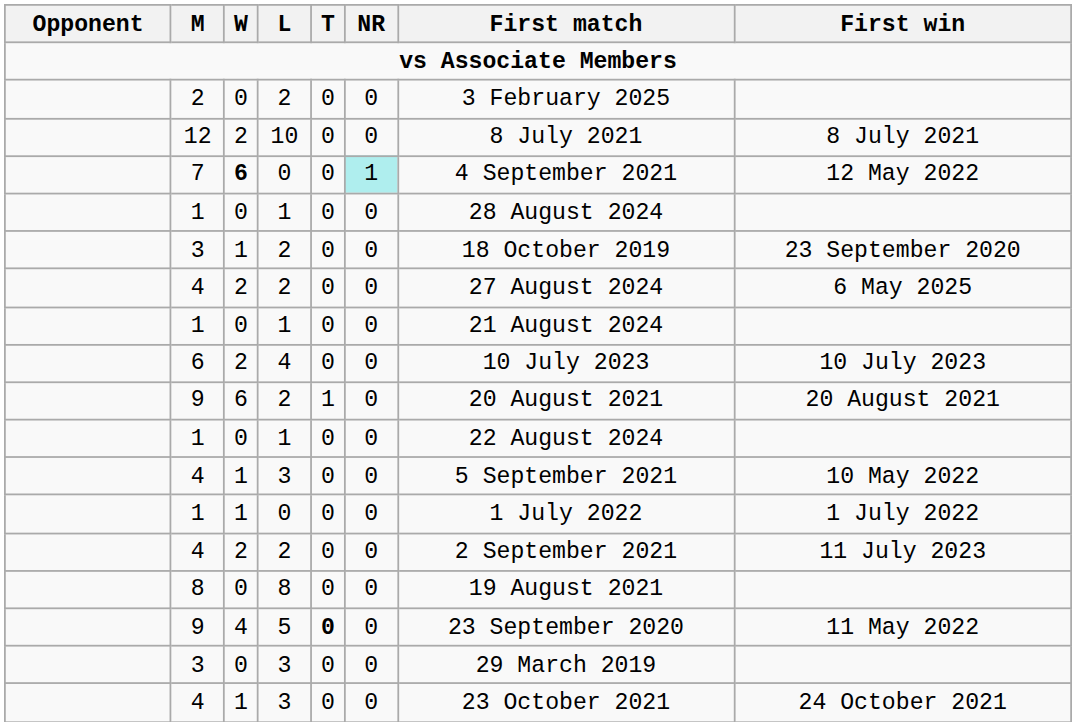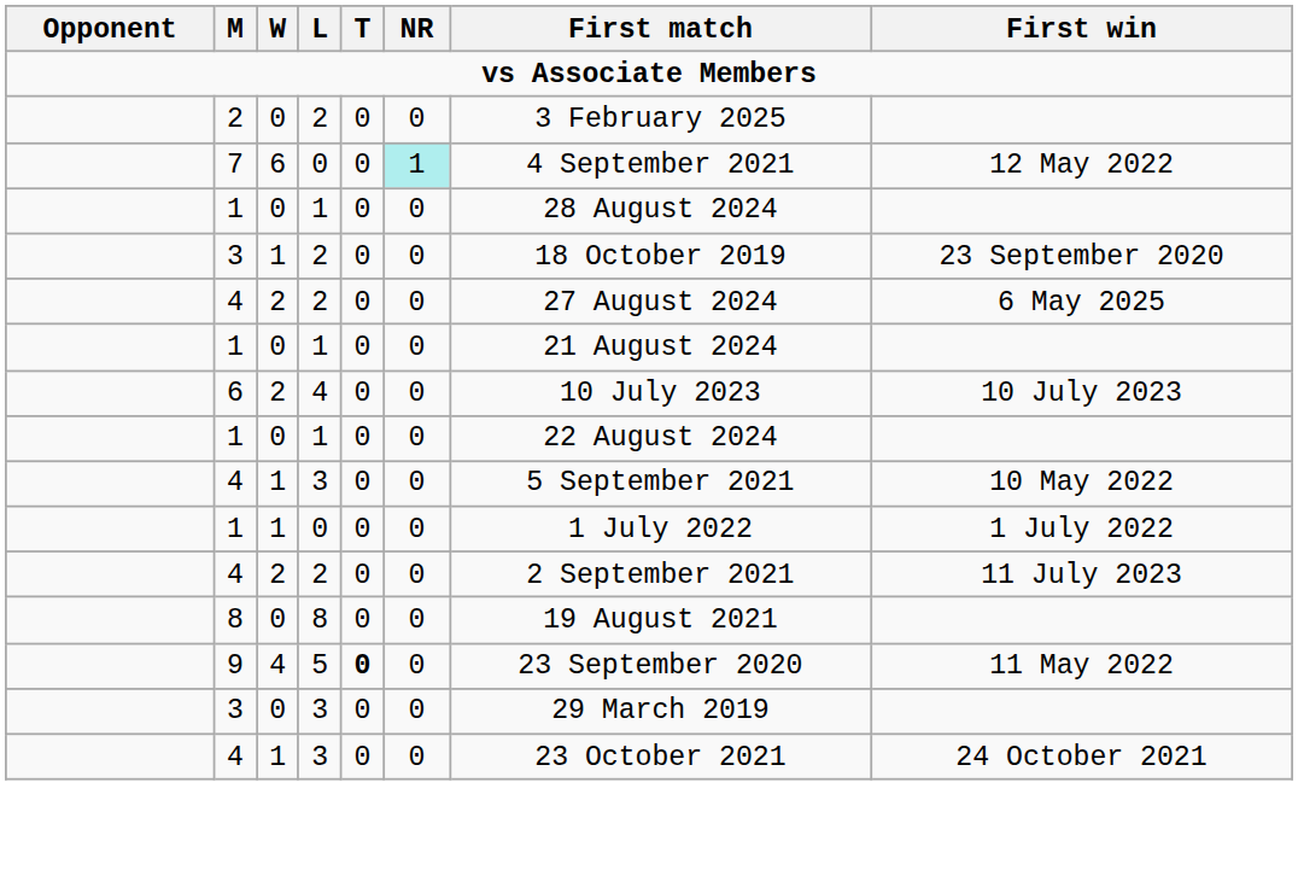- row: 12 | 2 | 10 | 0 | 0 | 8 July 2021 | 8 July 2021
7 | W: bold -> normal
- row: 9 | 6 | 2 | 1 | 0 | 20 August 2021 | 20 August 2021
